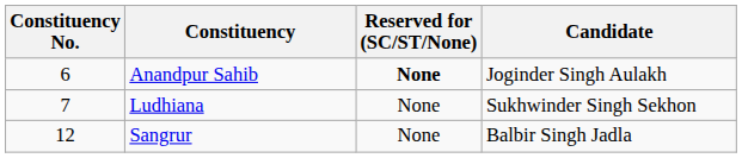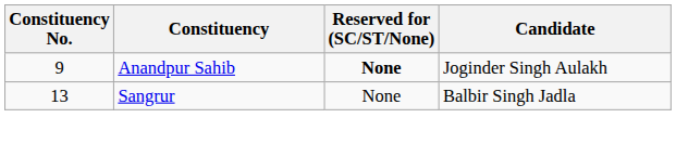Anandpur Sahib | Constituency No.: 6 -> 9
- row: 7 | Ludhiana | None | Sukhwinder Singh Sekhon
Sangrur | Constituency No.: 12 -> 13
